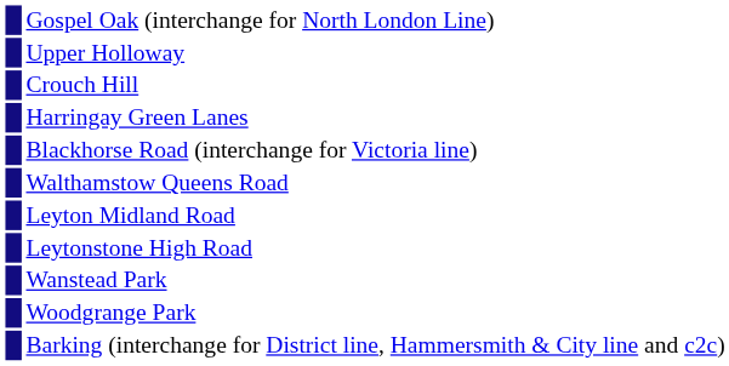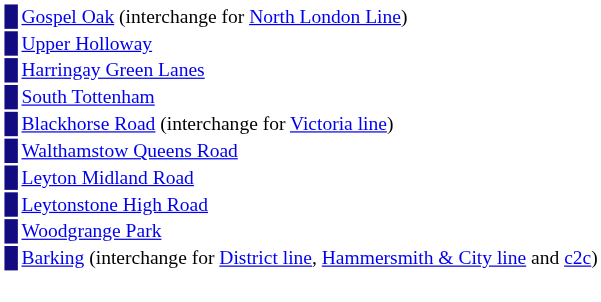- row: Crouch Hill
+ row: South Tottenham
- row: Wanstead Park
